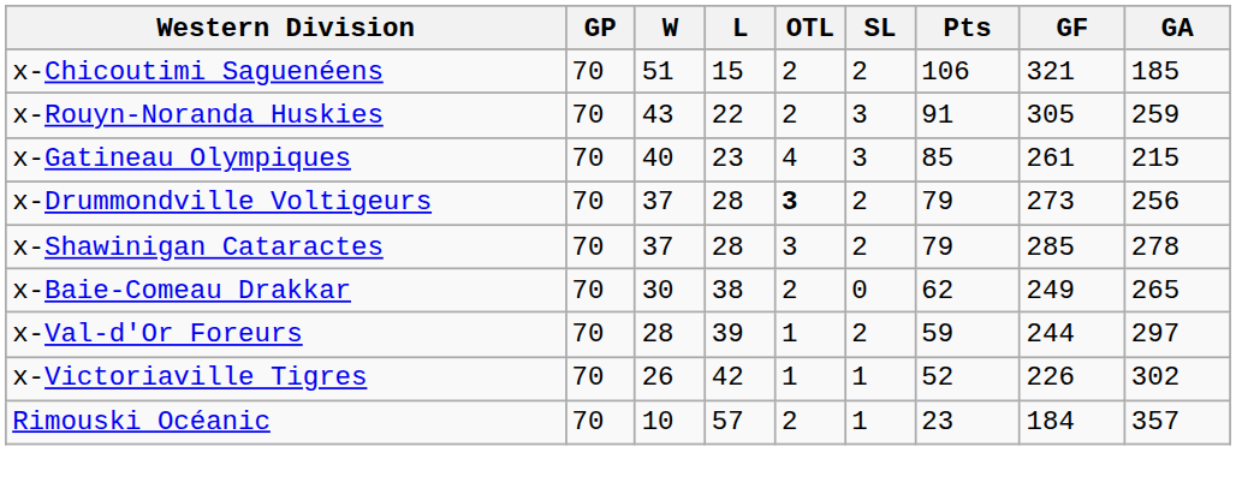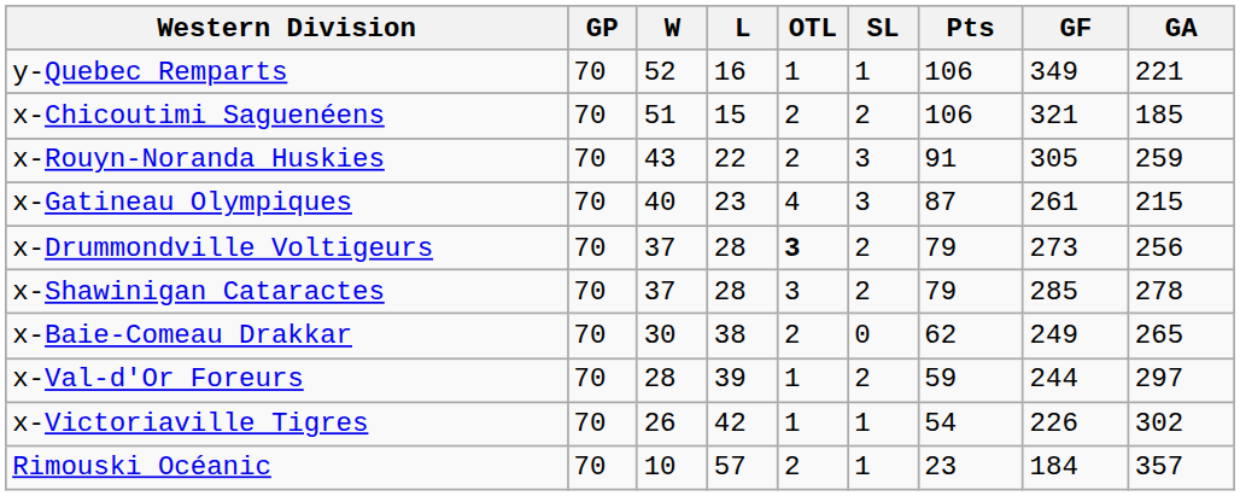+ row: y-Quebec Remparts | 70 | 52 | 16 | 1 | 1 | 106 | 349 | 221
x-Gatineau Olympiques | Pts: 85 -> 87
x-Victoriaville Tigres | Pts: 52 -> 54
